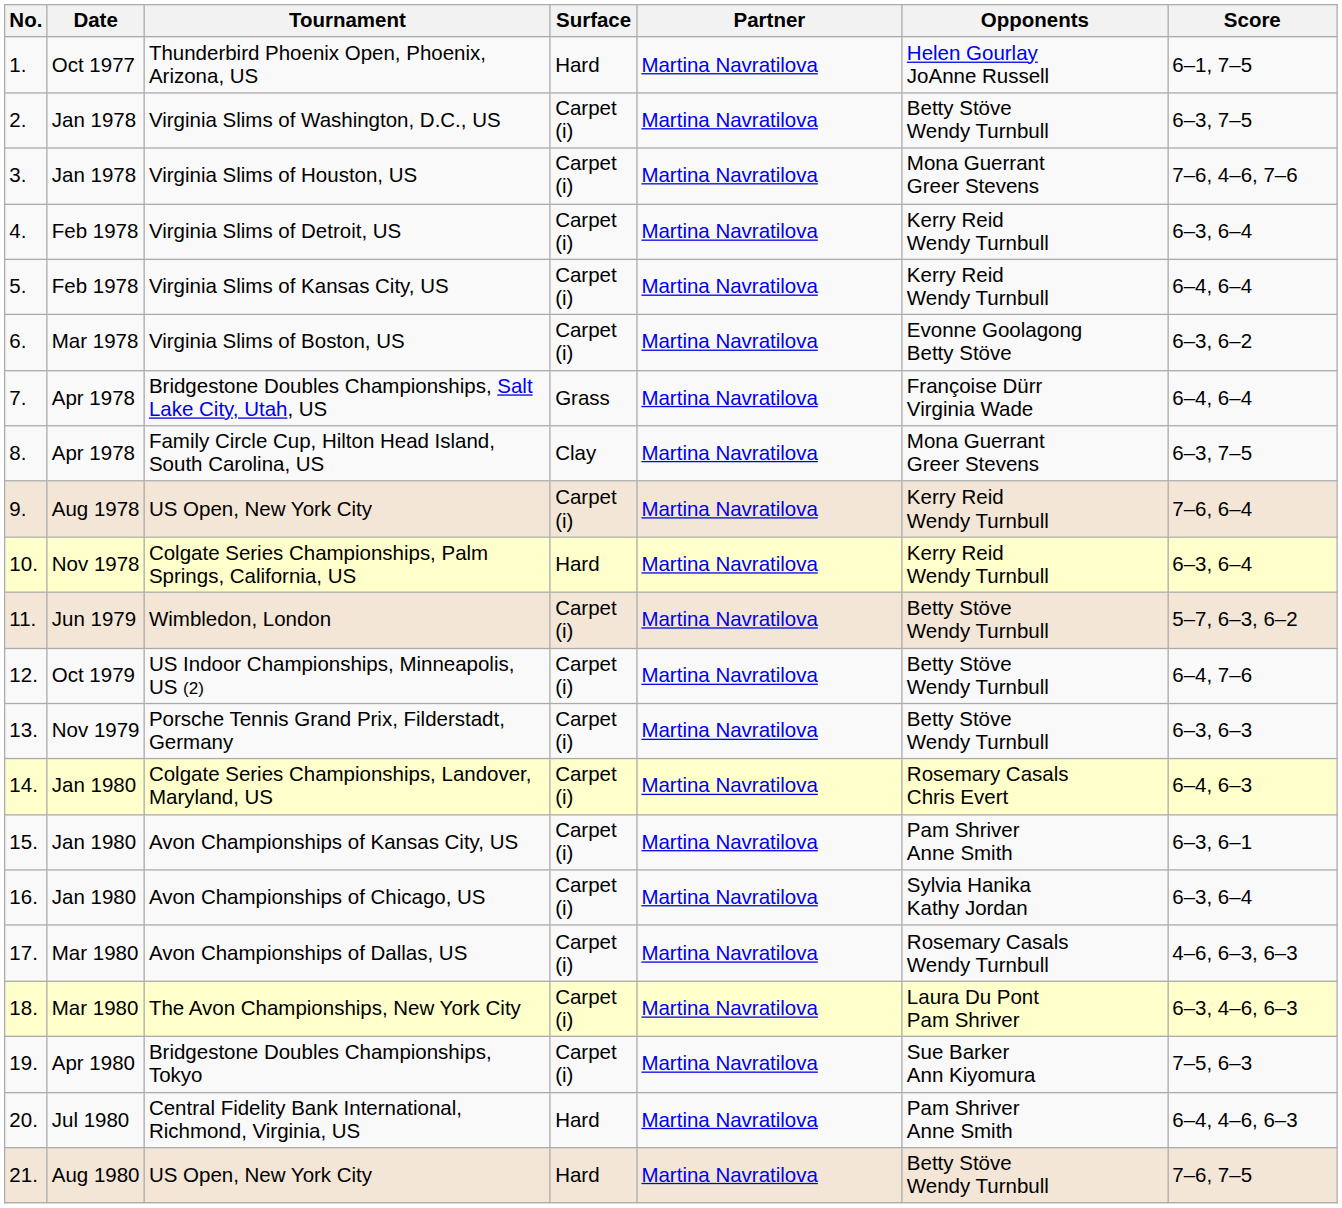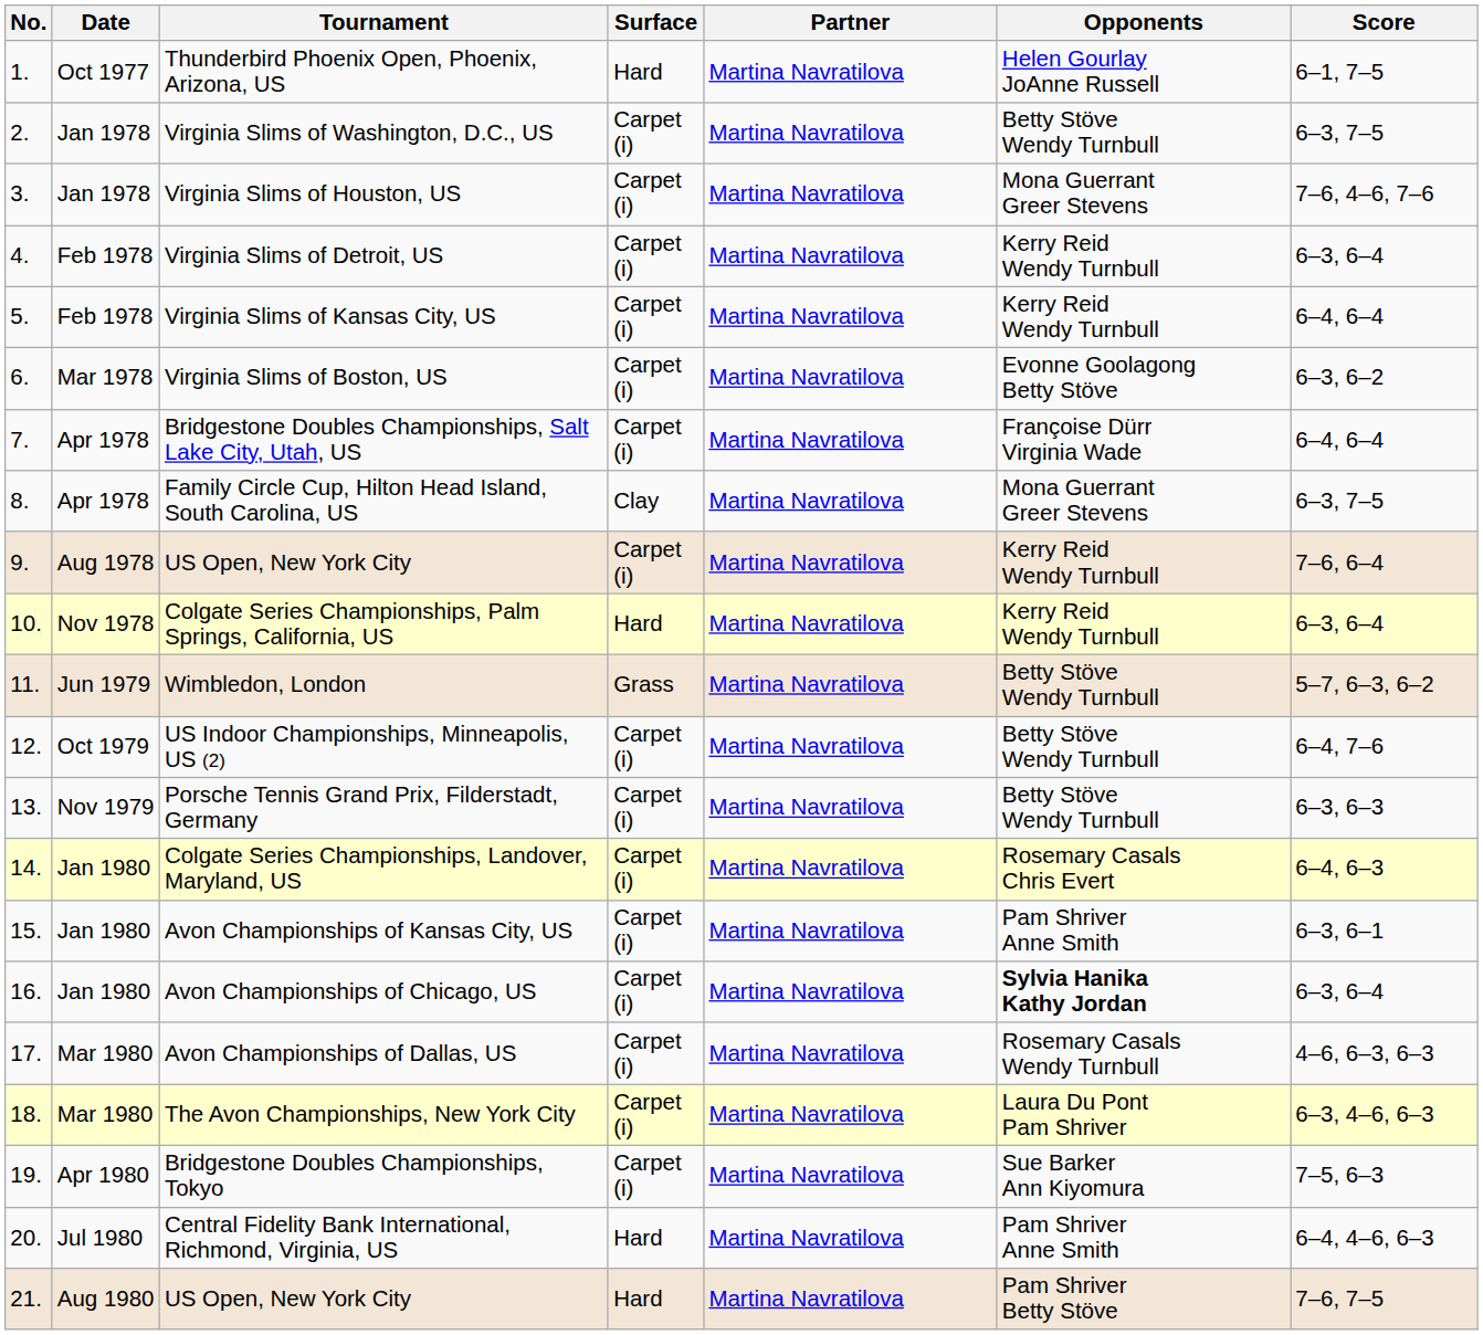Bridgestone Doubles Championships, Salt Lake City, Utah, US | Surface: Grass -> Carpet (i)
Wimbledon, London | Surface: Carpet (i) -> Grass
Avon Championships of Chicago, US | Opponents: normal -> bold
21. / US Open, New York City | Opponents: Betty Stöve Wendy Turnbull -> Pam Shriver Betty Stöve
